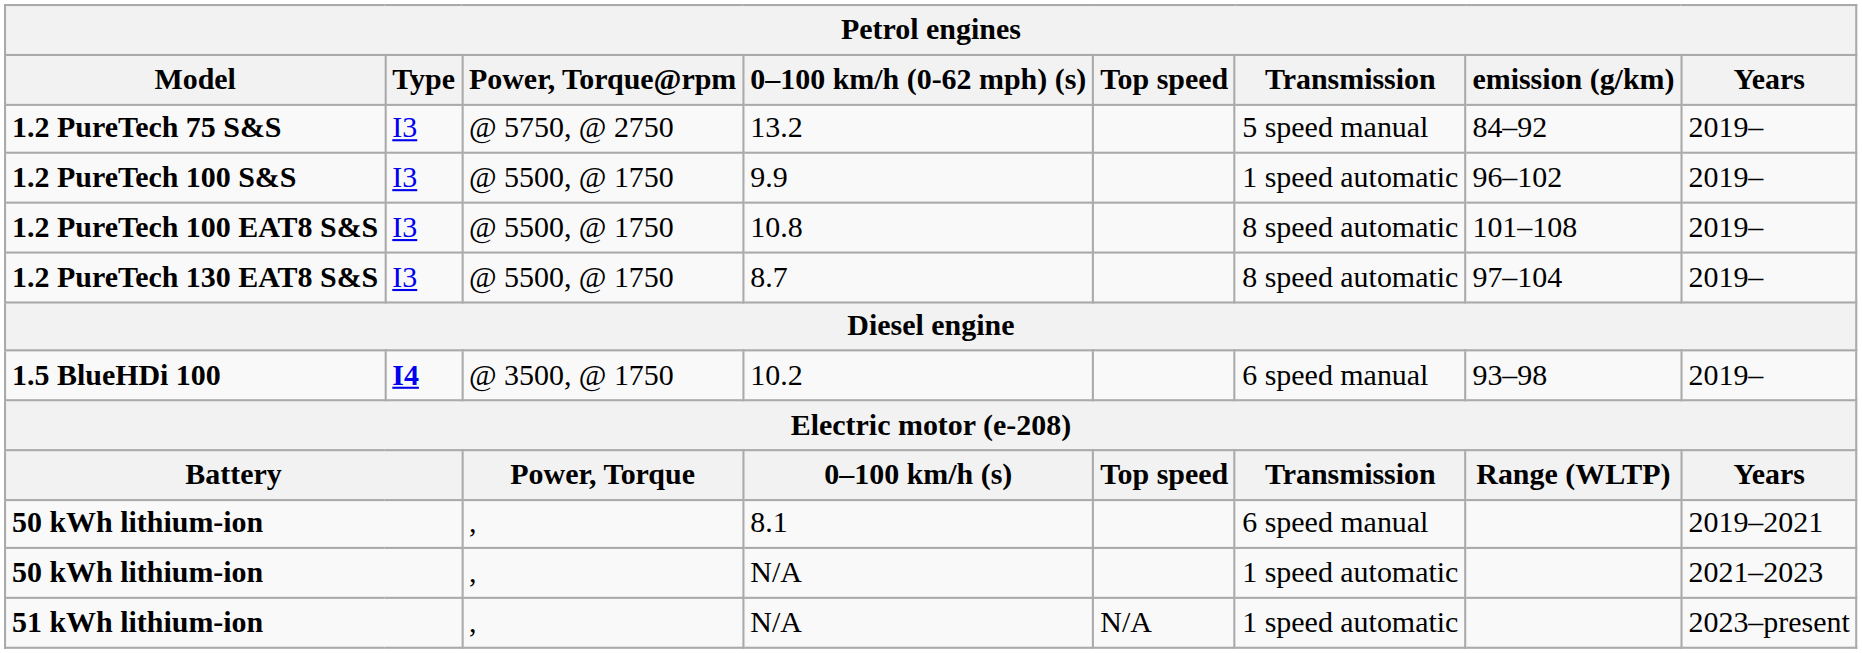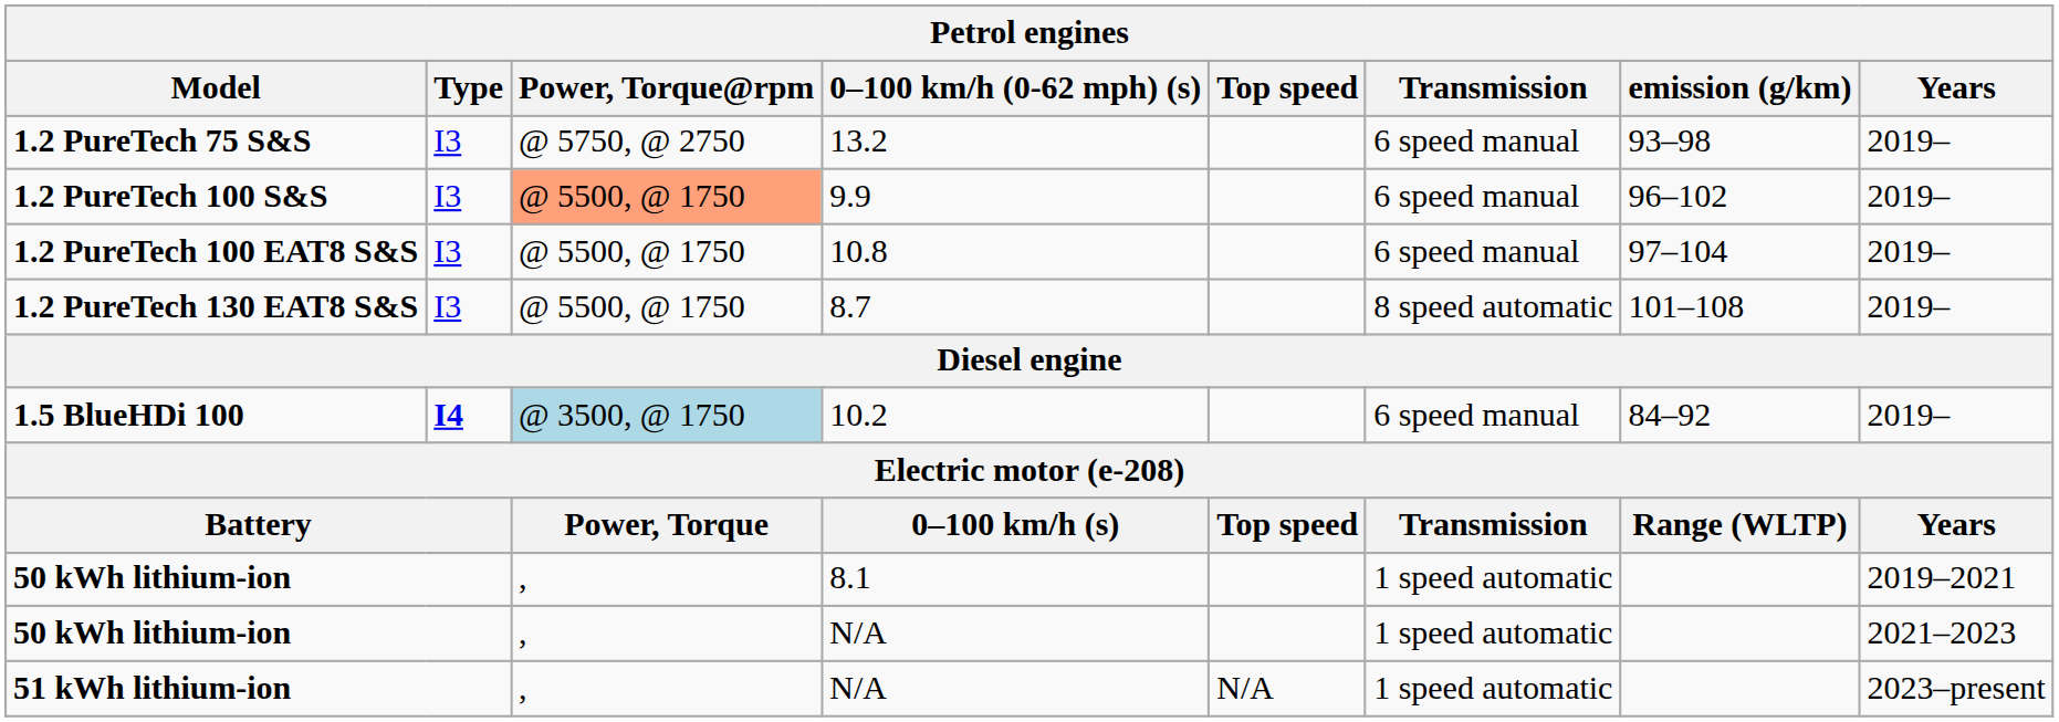1.2 PureTech 75 S&S | Transmission: 5 speed manual -> 6 speed manual
1.2 PureTech 75 S&S | emission (g/km): 84–92 -> 93–98
1.2 PureTech 100 S&S | Power, Torque@rpm: no background -> lightsalmon background
1.2 PureTech 100 S&S | Transmission: 1 speed automatic -> 6 speed manual
1.2 PureTech 100 EAT8 S&S | Transmission: 8 speed automatic -> 6 speed manual
1.2 PureTech 100 EAT8 S&S | emission (g/km): 101–108 -> 97–104
1.2 PureTech 130 EAT8 S&S | emission (g/km): 97–104 -> 101–108
1.5 BlueHDi 100 | Power, Torque@rpm: no background -> lightblue background
1.5 BlueHDi 100 | emission (g/km): 93–98 -> 84–92
50 kWh lithium-ion / 8.1 | Transmission: 6 speed manual -> 1 speed automatic
